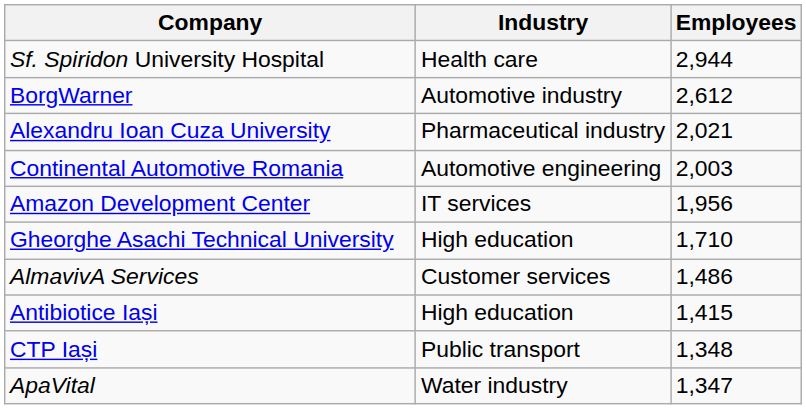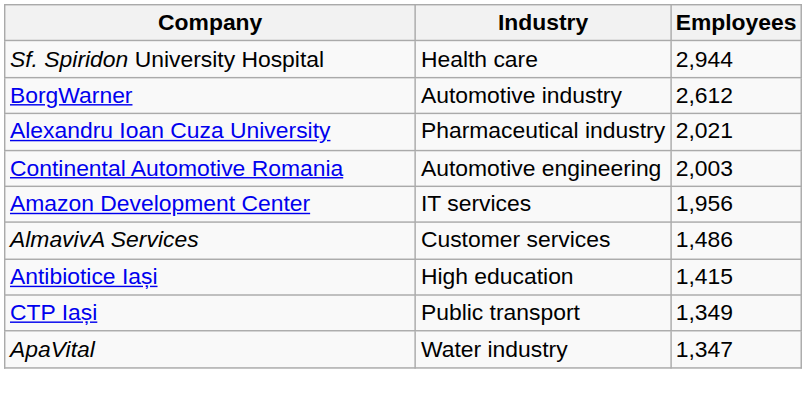- row: Gheorghe Asachi Technical University | High education | 1,710
CTP Iași | Employees: 1,348 -> 1,349
